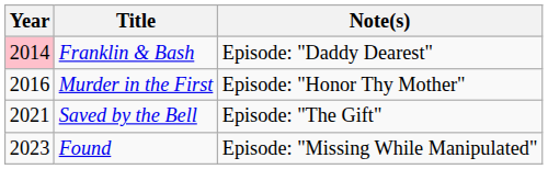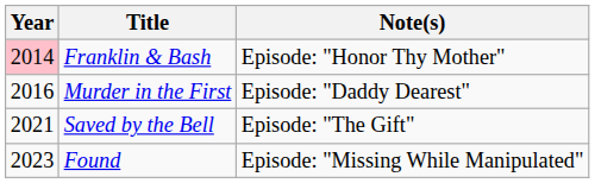Franklin & Bash | Note(s): Episode: "Daddy Dearest" -> Episode: "Honor Thy Mother"
Murder in the First | Note(s): Episode: "Honor Thy Mother" -> Episode: "Daddy Dearest"
